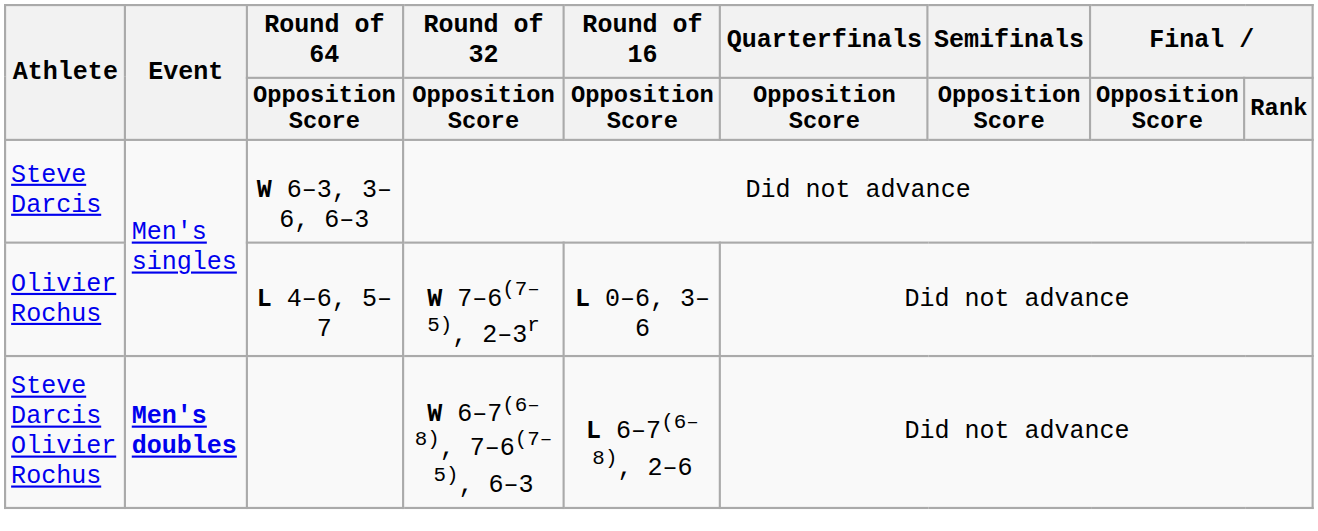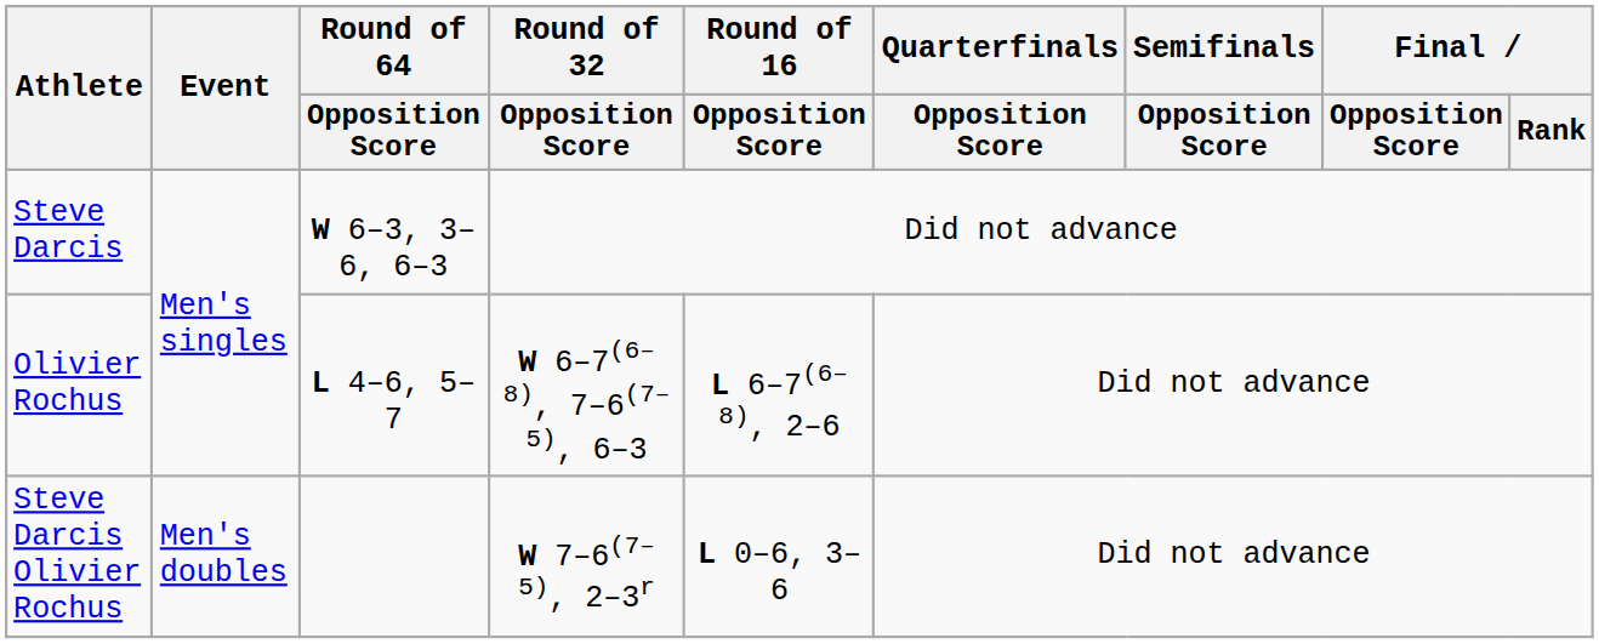Olivier Rochus | Round of 32 / Opposition Score: W 7–6(7–5), 2–3r -> W 6–7(6–8), 7–6(7–5), 6–3
Olivier Rochus | Round of 16 / Opposition Score: L 0–6, 3–6 -> L 6–7(6–8), 2–6
Steve Darcis Olivier Rochus | Event: bold -> normal
Steve Darcis Olivier Rochus | Round of 32 / Opposition Score: W 6–7(6–8), 7–6(7–5), 6–3 -> W 7–6(7–5), 2–3r
Steve Darcis Olivier Rochus | Round of 16 / Opposition Score: L 6–7(6–8), 2–6 -> L 0–6, 3–6
